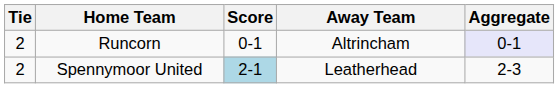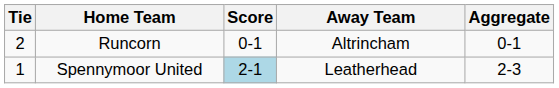Runcorn | Aggregate: lavender background -> no background
Spennymoor United | Tie: 2 -> 1
